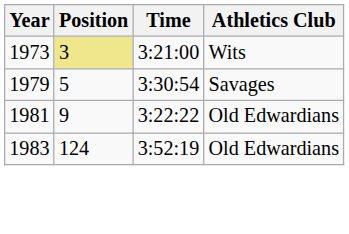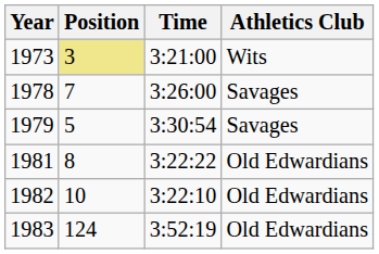+ row: 1978 | 7 | 3:26:00 | Savages
1981 | Position: 9 -> 8
+ row: 1982 | 10 | 3:22:10 | Old Edwardians
